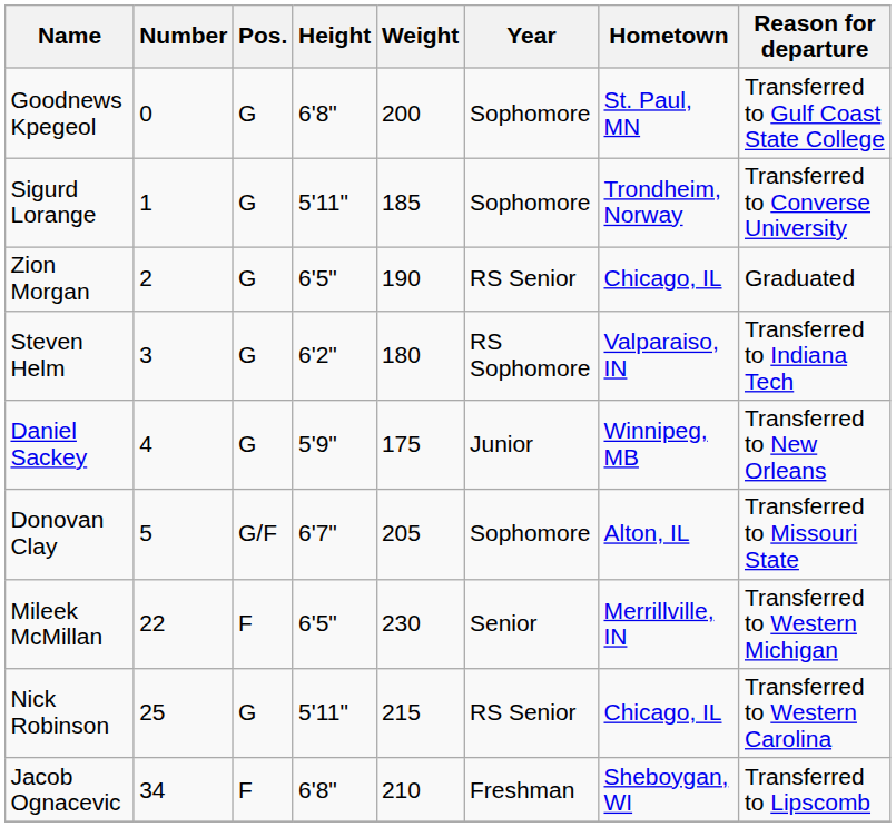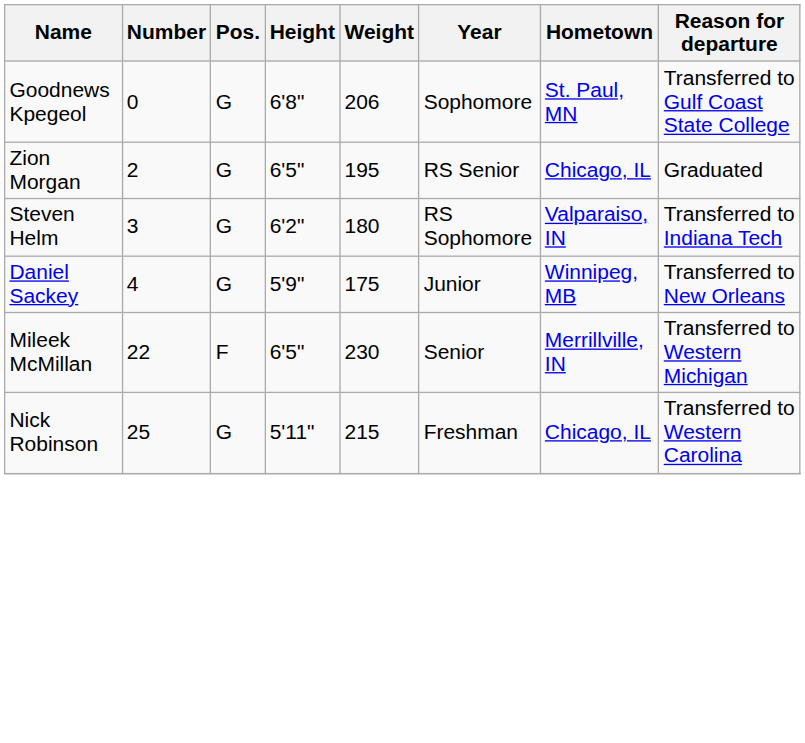Goodnews Kpegeol | Weight: 200 -> 206
- row: Sigurd Lorange | 1 | G | 5'11" | 185 | Sophomore | Trondheim, Norway | Transferred to Converse University
Zion Morgan | Weight: 190 -> 195
- row: Donovan Clay | 5 | G/F | 6'7" | 205 | Sophomore | Alton, IL | Transferred to Missouri State
Nick Robinson | Year: RS Senior -> Freshman
- row: Jacob Ognacevic | 34 | F | 6'8" | 210 | Freshman | Sheboygan, WI | Transferred to Lipscomb
